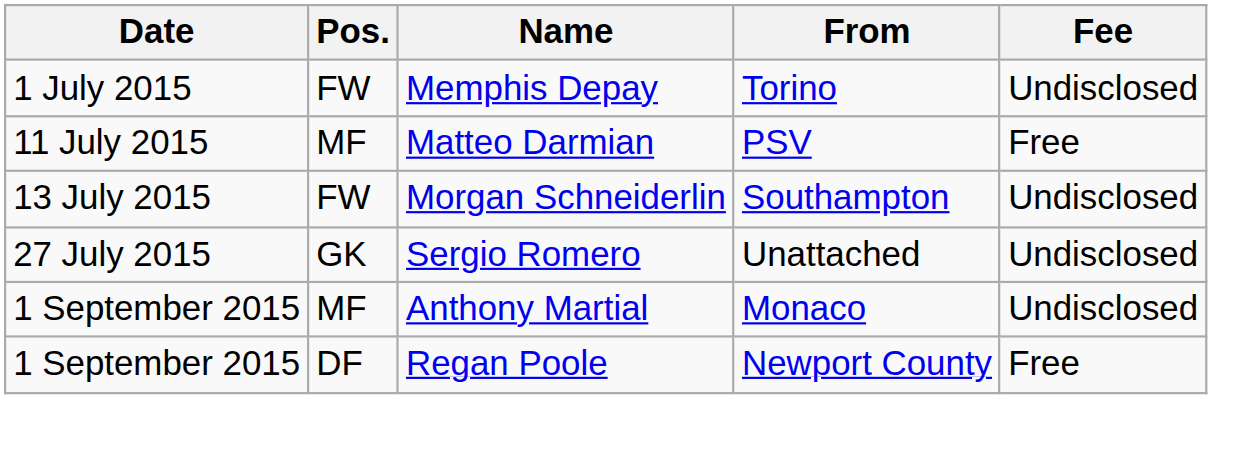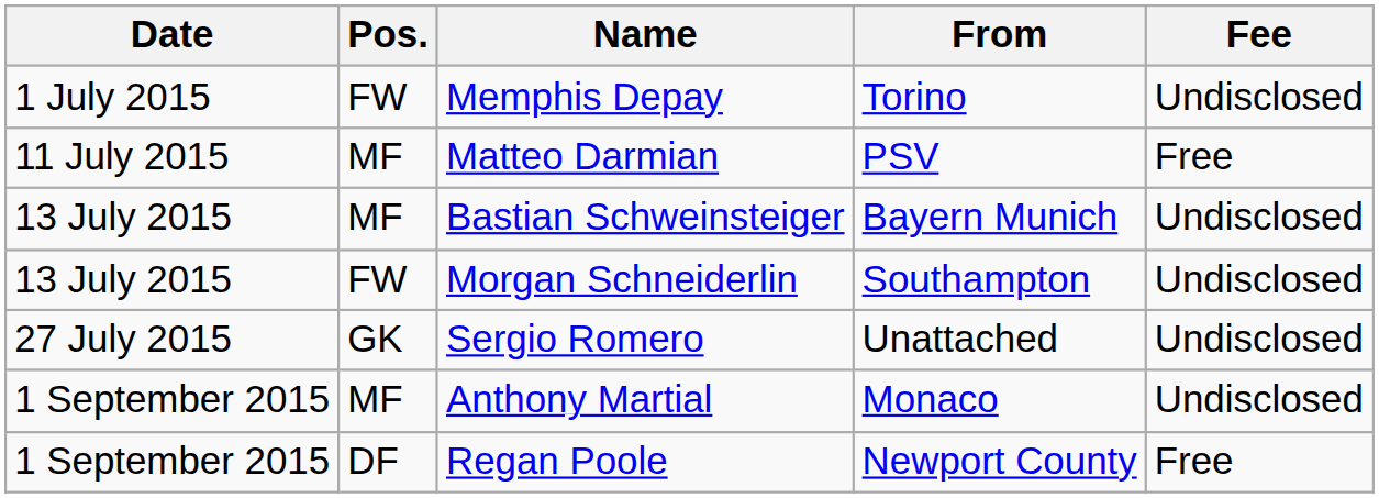+ row: 13 July 2015 | MF | Bastian Schweinsteiger | Bayern Munich | Undisclosed
